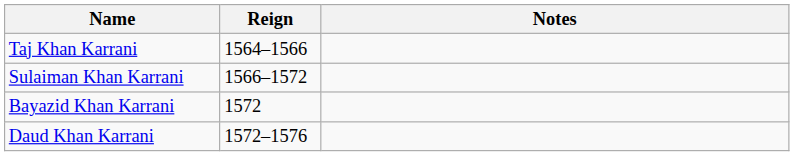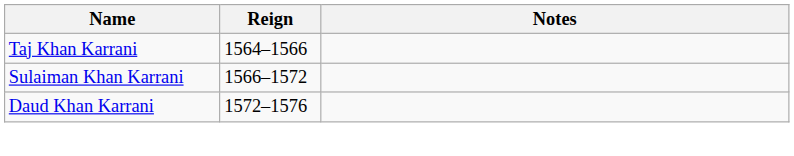- row: Bayazid Khan Karrani | 1572
